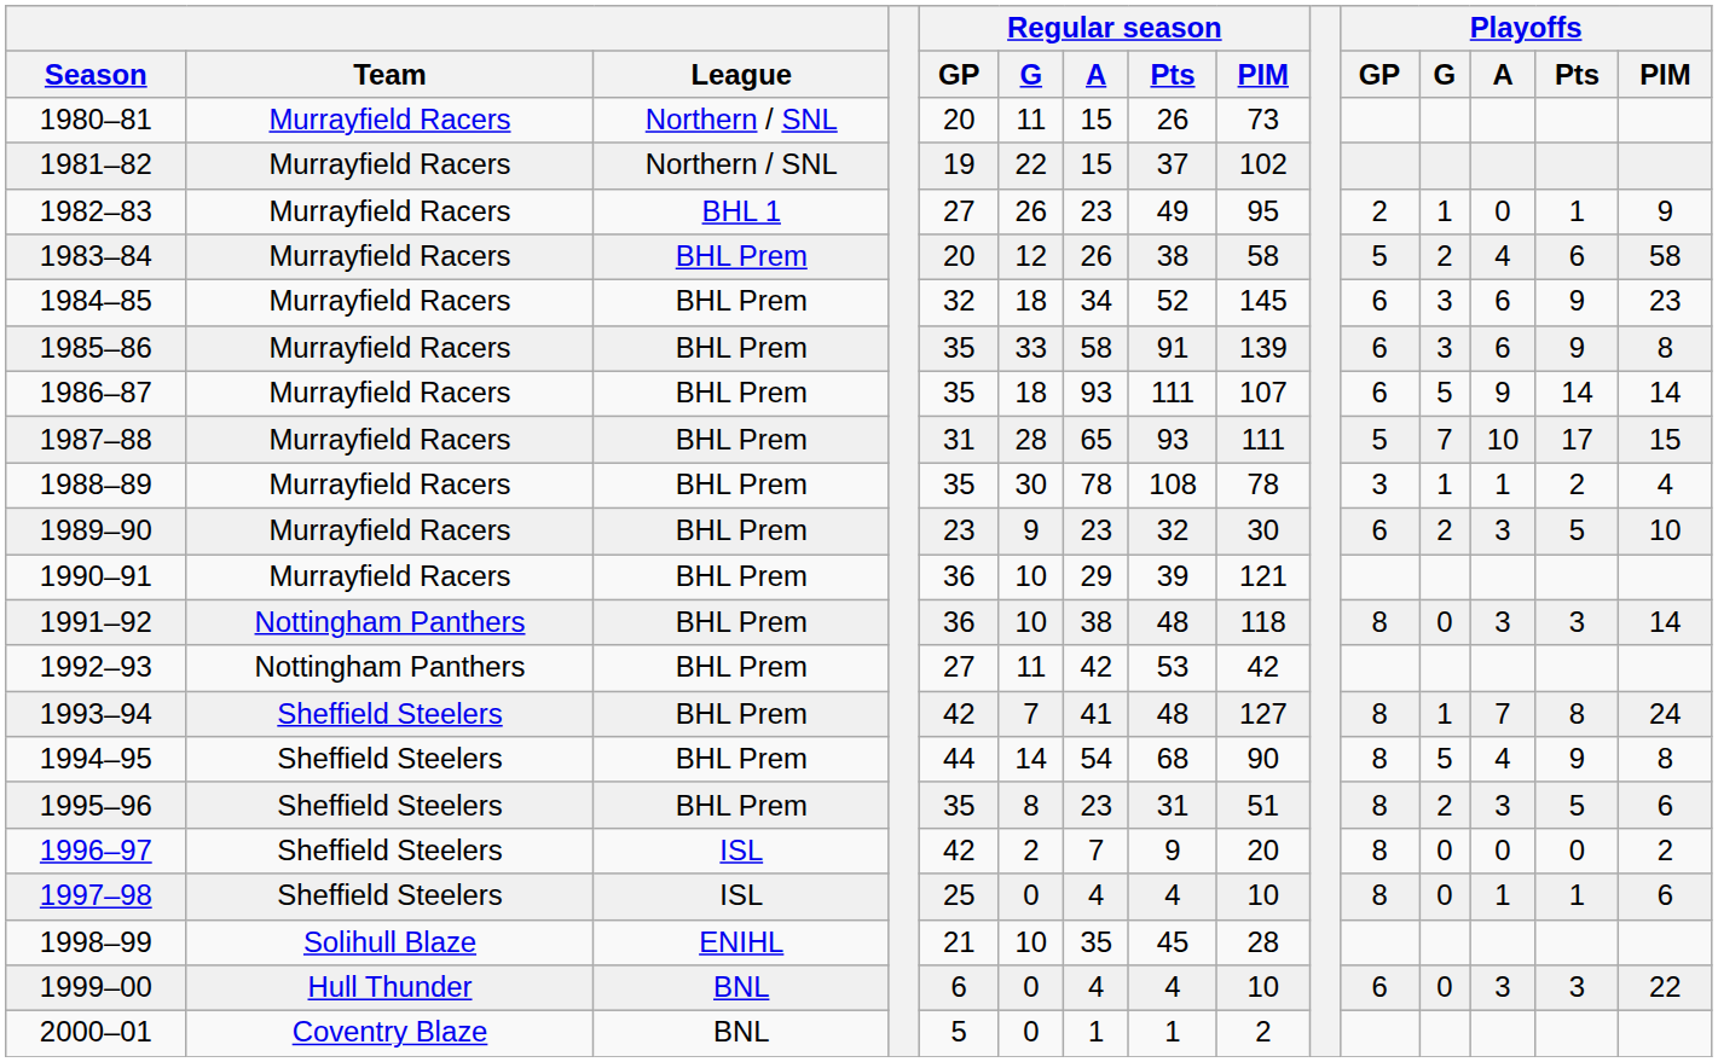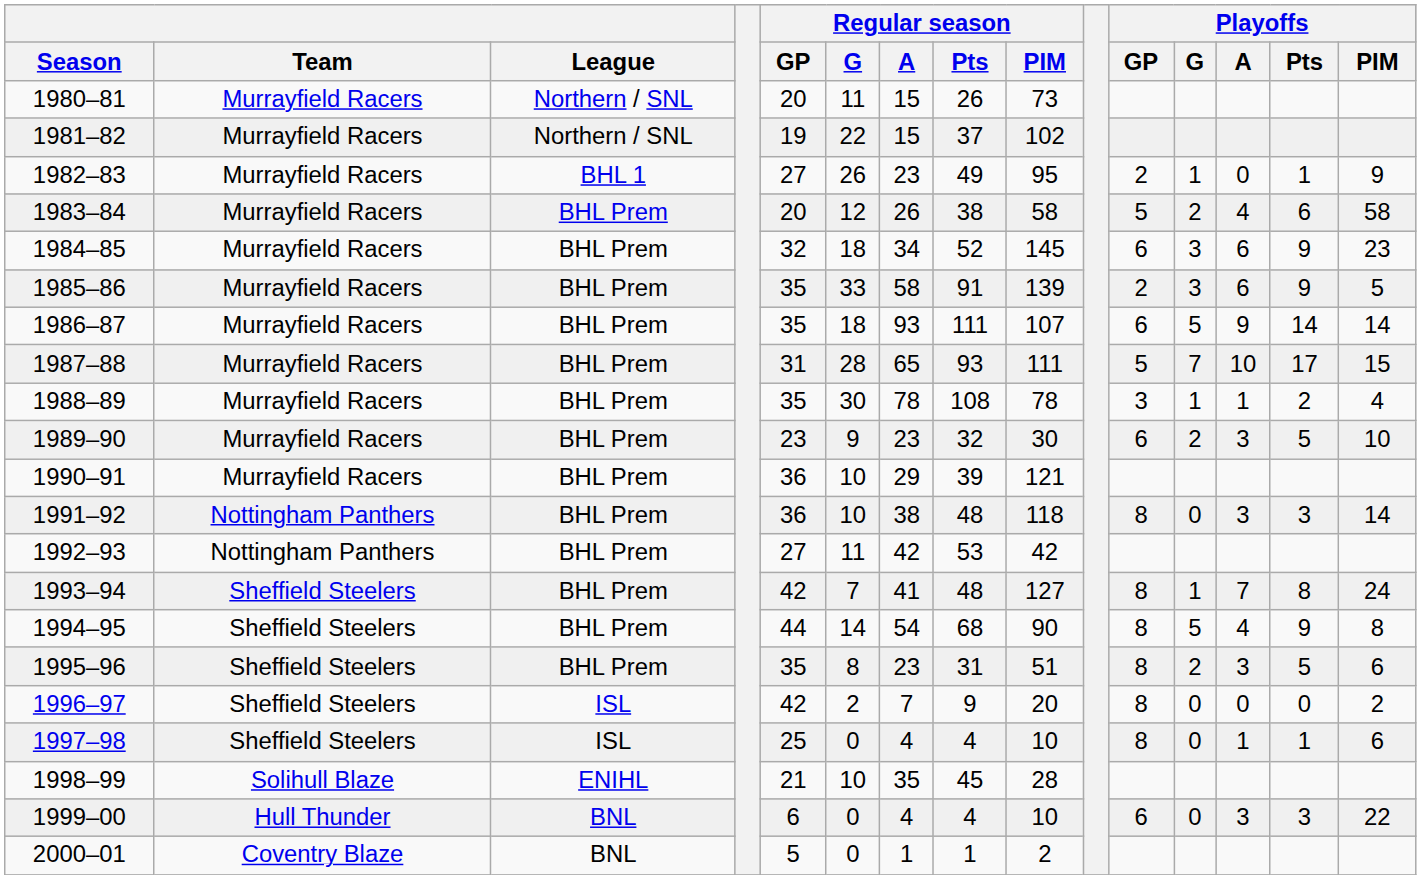1985–86 | Playoffs / GP: 6 -> 2
1985–86 | Playoffs / PIM: 8 -> 5
